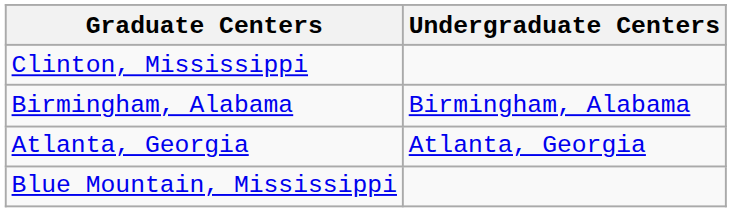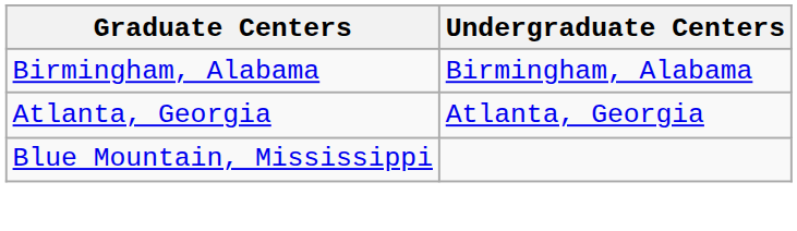- row: Clinton, Mississippi
